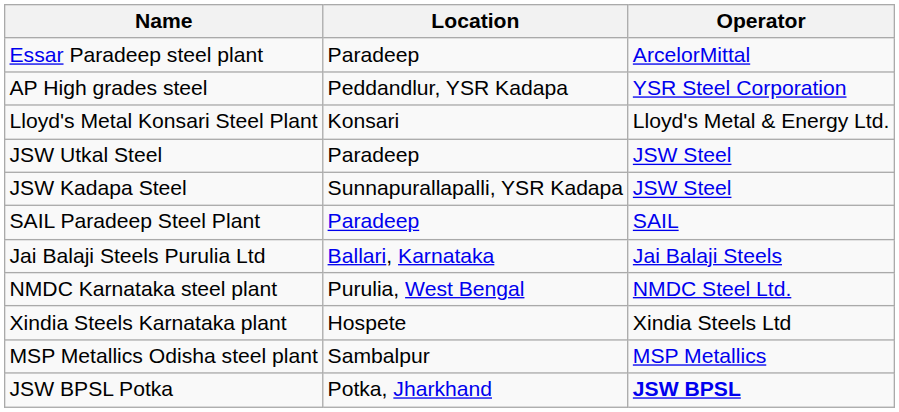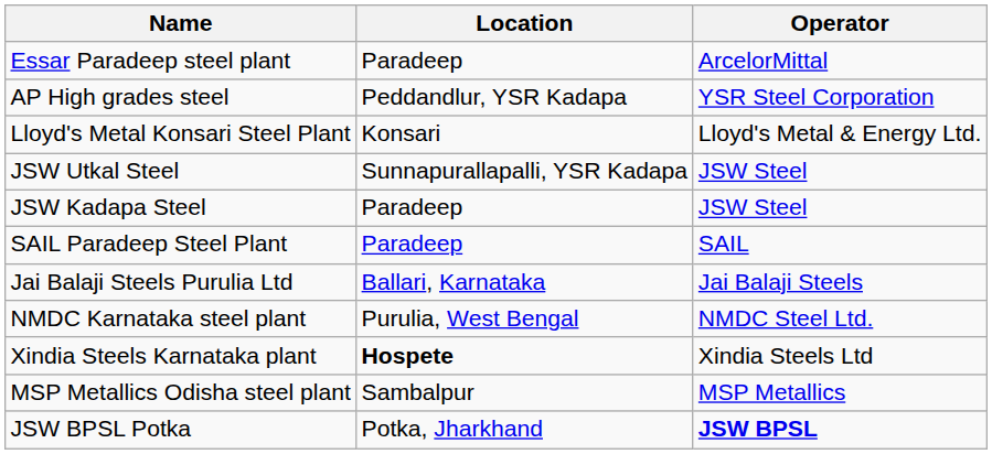JSW Utkal Steel | Location: Paradeep -> Sunnapurallapalli, YSR Kadapa
JSW Kadapa Steel | Location: Sunnapurallapalli, YSR Kadapa -> Paradeep
Xindia Steels Karnataka plant | Location: normal -> bold
